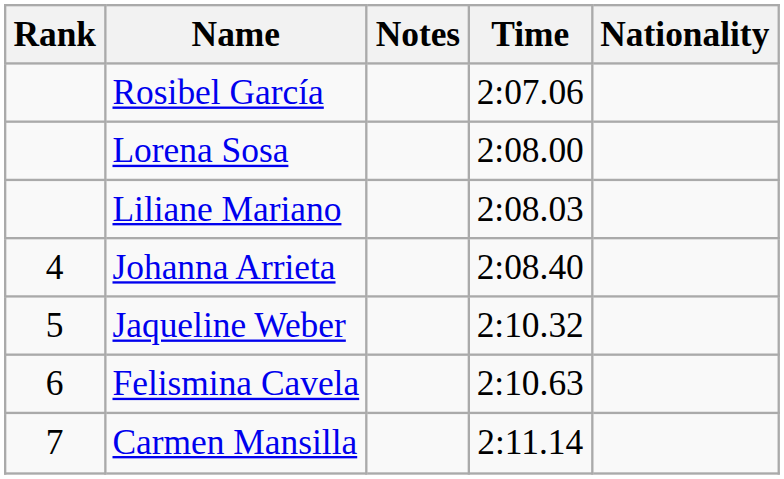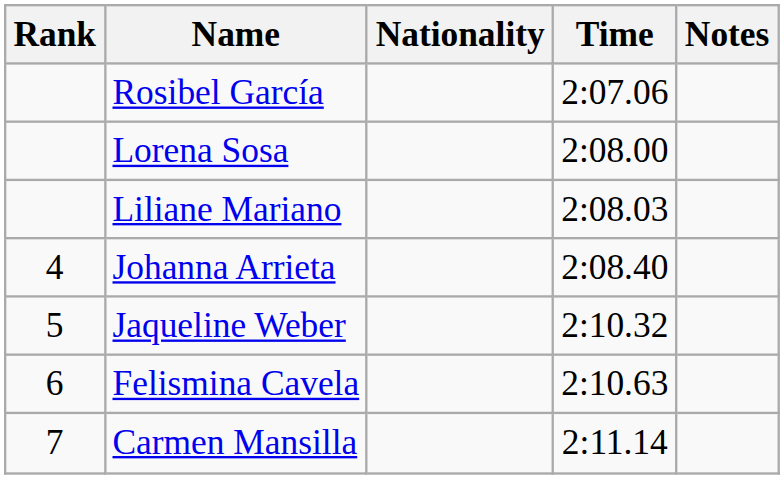columns swapped: Nationality <-> Notes
